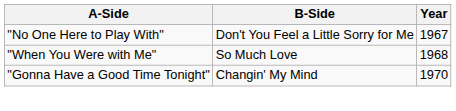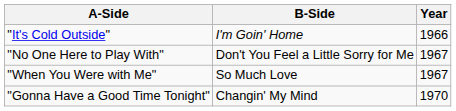+ row: "It's Cold Outside" | I'm Goin' Home | 1966
"When You Were with Me" | Year: 1968 -> 1967
